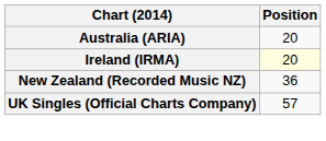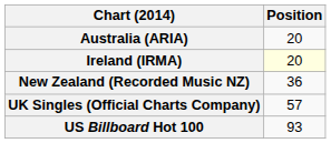+ row: US Billboard Hot 100 | 93
